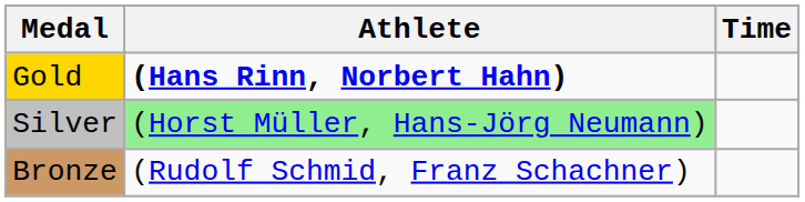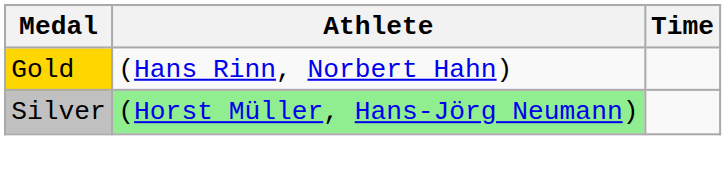Gold | Athlete: bold -> normal
- row: Bronze | (Rudolf Schmid, Franz Schachner)
